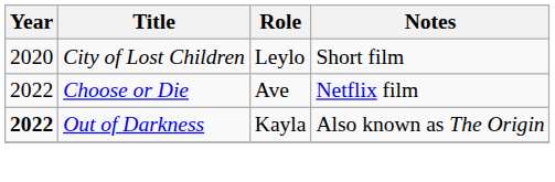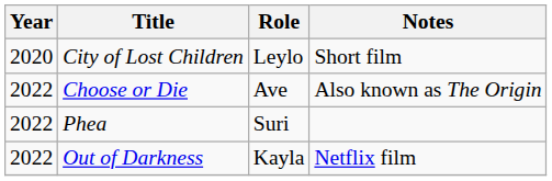Choose or Die | Notes: Netflix film -> Also known as The Origin
+ row: 2022 | Phea | Suri
Out of Darkness | Year: bold -> normal
Out of Darkness | Notes: Also known as The Origin -> Netflix film
